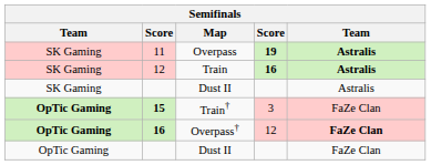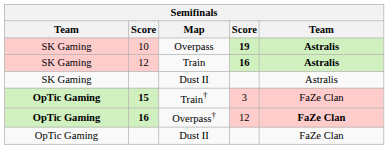Overpass | column 2: 11 -> 10
